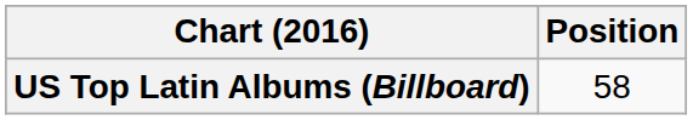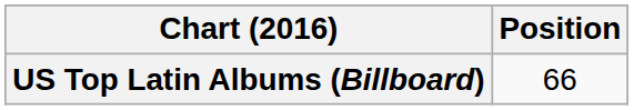US Top Latin Albums (Billboard) | Position: 58 -> 66
